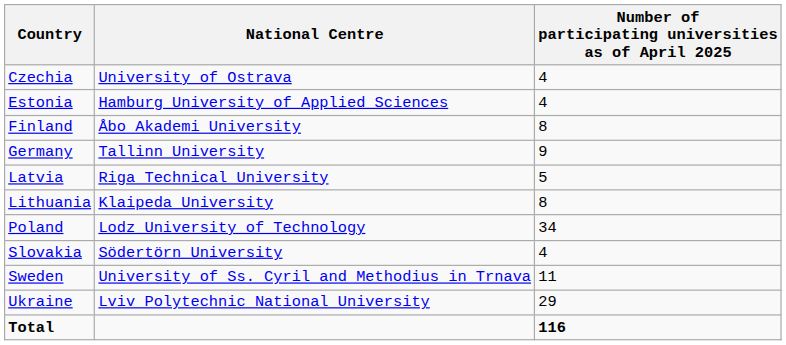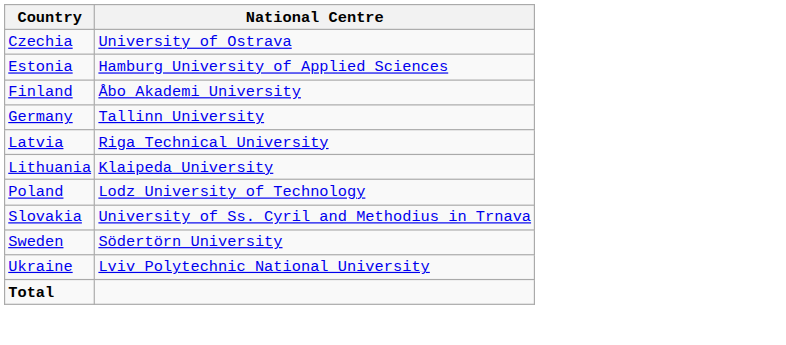- column: Number of participating universities as of April 2025 | 4 | 4 | 8 | 9 | 5 | 8 | 34 | 4 | 11 | 29 | 116
Slovakia | National Centre: Södertörn University -> University of Ss. Cyril and Methodius in Trnava
Sweden | National Centre: University of Ss. Cyril and Methodius in Trnava -> Södertörn University
